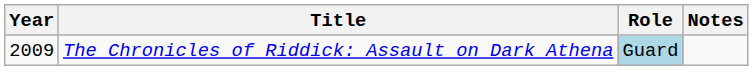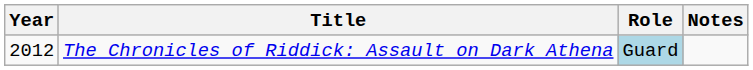The Chronicles of Riddick: Assault on Dark Athena | Year: 2009 -> 2012
